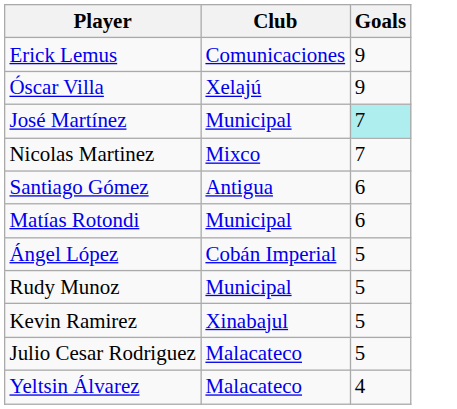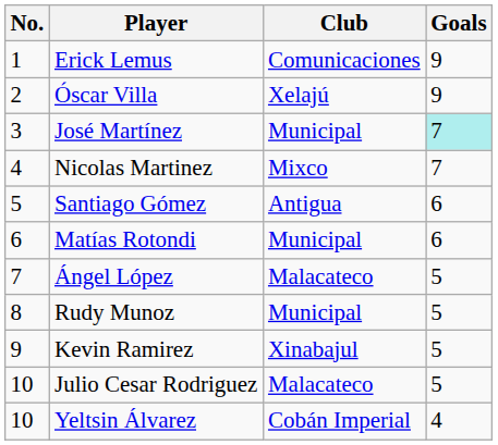+ column: No. | 1 | 2 | 3 | 4 | 5 | 6 | 7 | 8 | 9 | 10 | 10
Ángel López | Club: Cobán Imperial -> Malacateco
Yeltsin Álvarez | Club: Malacateco -> Cobán Imperial
